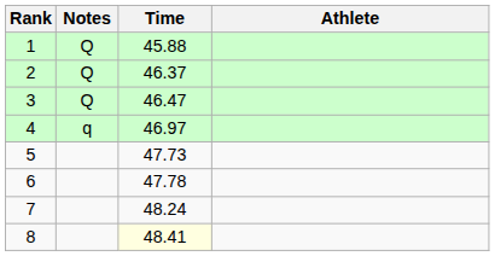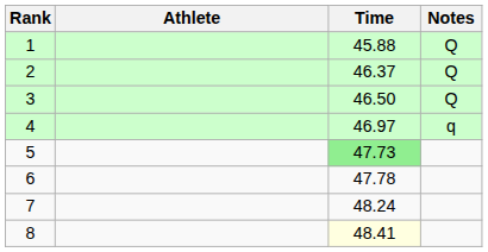columns swapped: Athlete <-> Notes
3 | Time: 46.47 -> 46.50
5 | Time: no background -> lightgreen background
